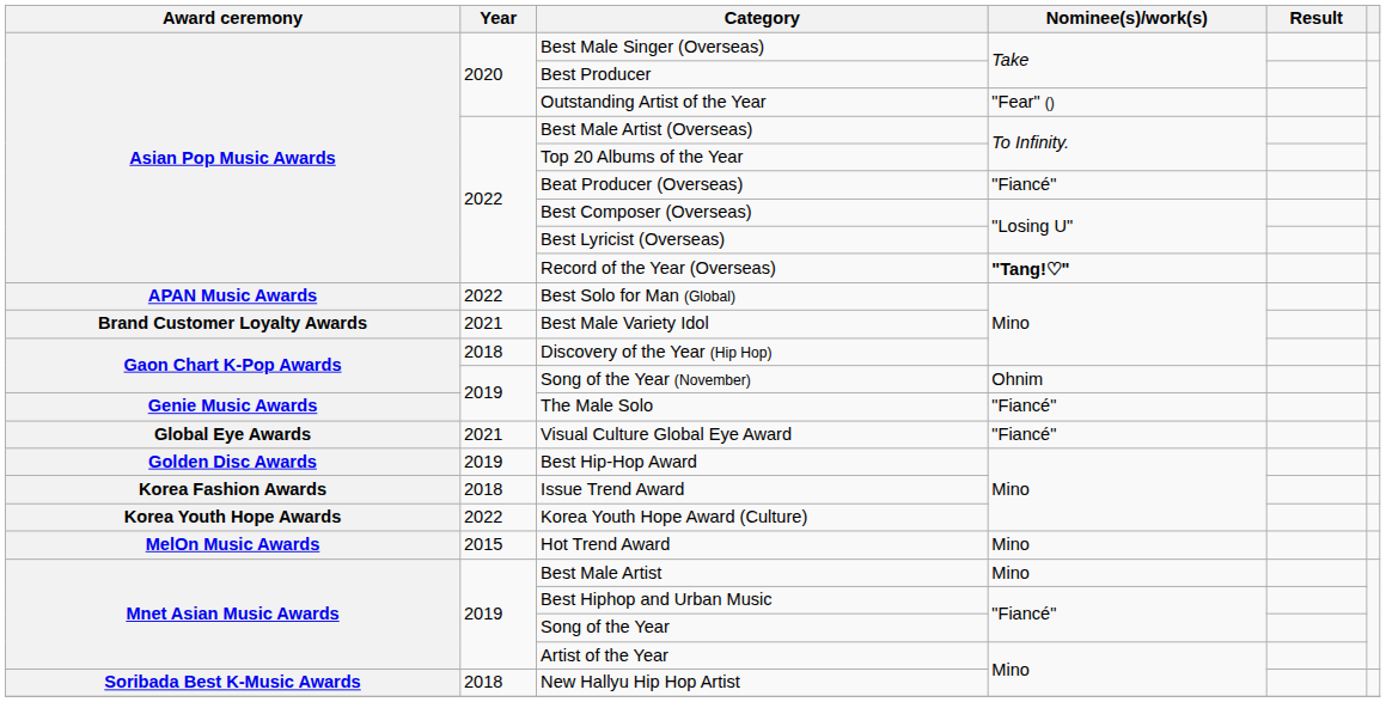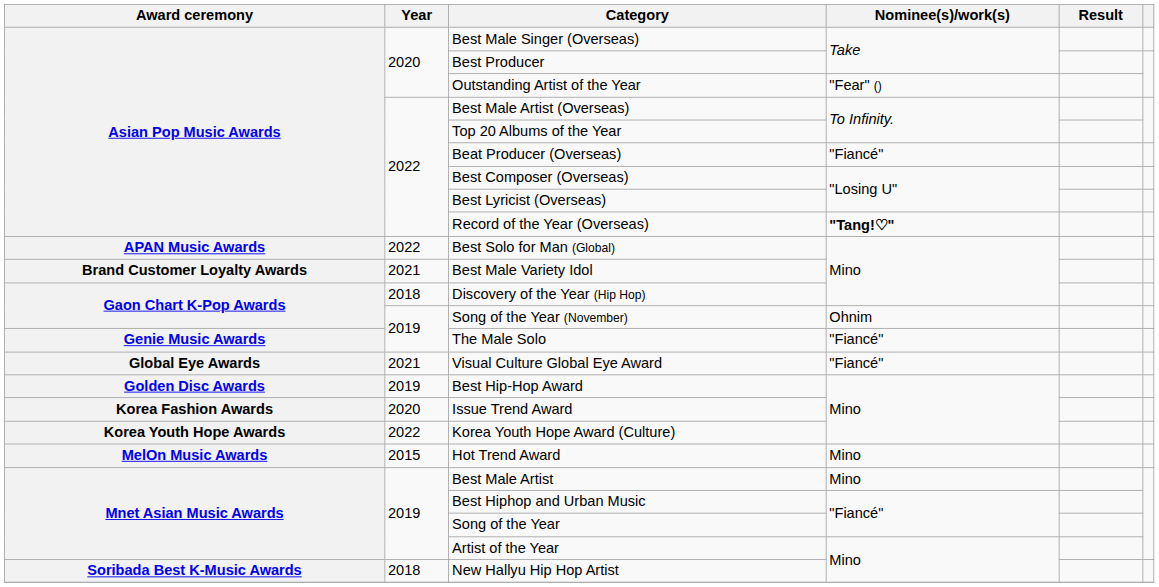Issue Trend Award | Year: 2018 -> 2020
